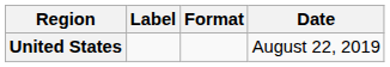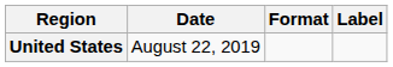columns swapped: Date <-> Label
